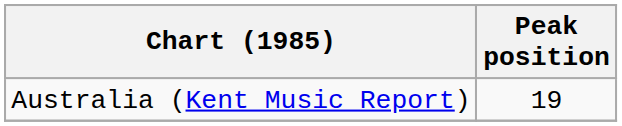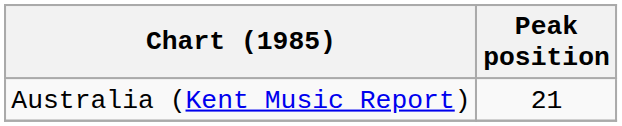Australia (Kent Music Report) | Peak position: 19 -> 21
